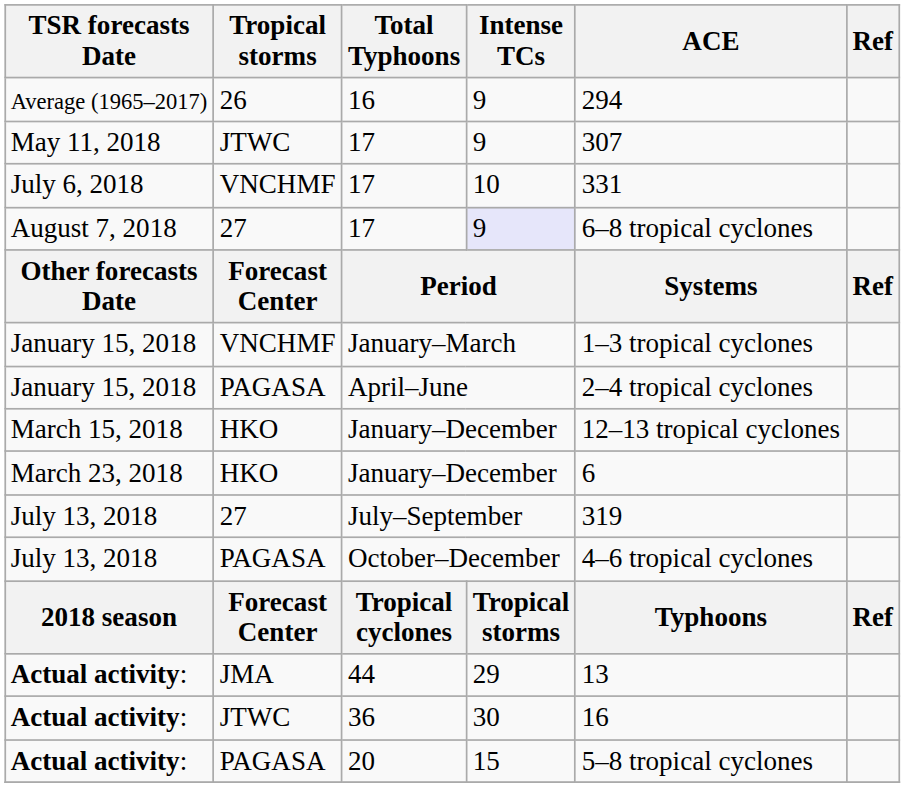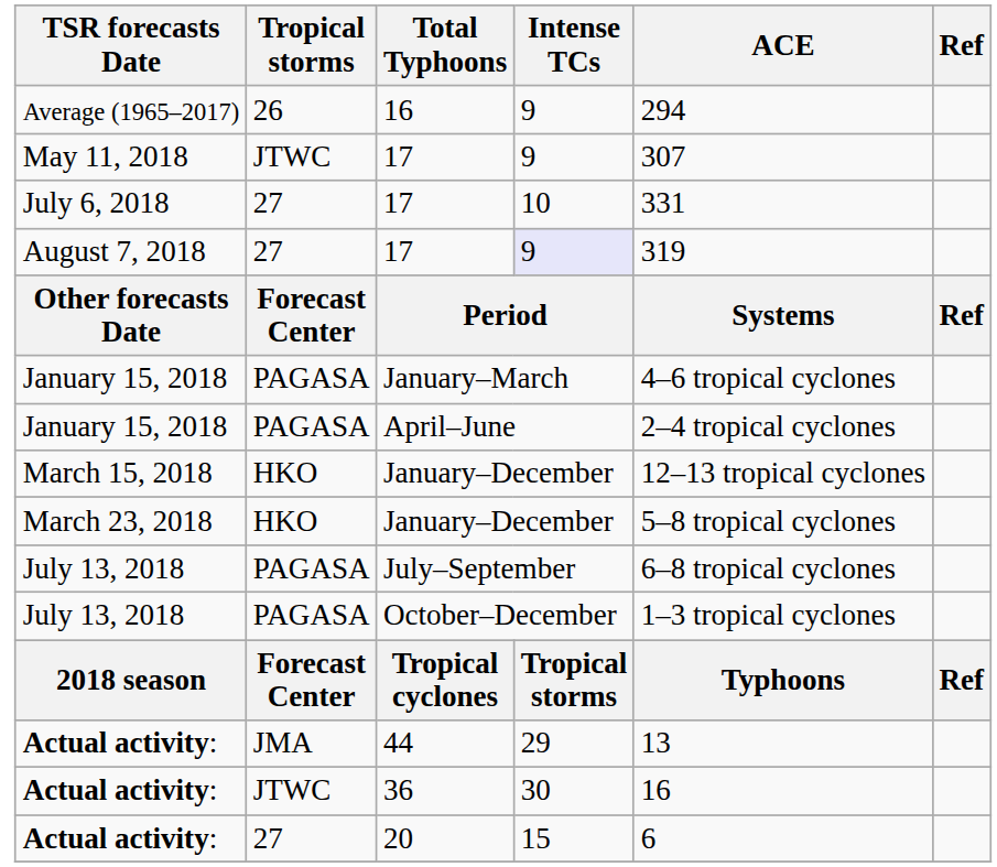July 6, 2018 / 17 | Tropical storms: VNCHMF -> 27
August 7, 2018 / 17 | ACE: 6–8 tropical cyclones -> 319
January–March | Tropical storms: VNCHMF -> PAGASA
January–March | ACE: 1–3 tropical cyclones -> 4–6 tropical cyclones
March 23, 2018 / January–December | ACE: 6 -> 5–8 tropical cyclones
July–September | Tropical storms: 27 -> PAGASA
July–September | ACE: 319 -> 6–8 tropical cyclones
October–December | ACE: 4–6 tropical cyclones -> 1–3 tropical cyclones
20 | Tropical storms: PAGASA -> 27
20 | ACE: 5–8 tropical cyclones -> 6
